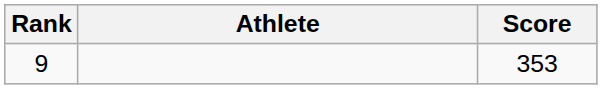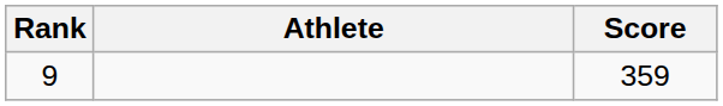9 | Score: 353 -> 359
